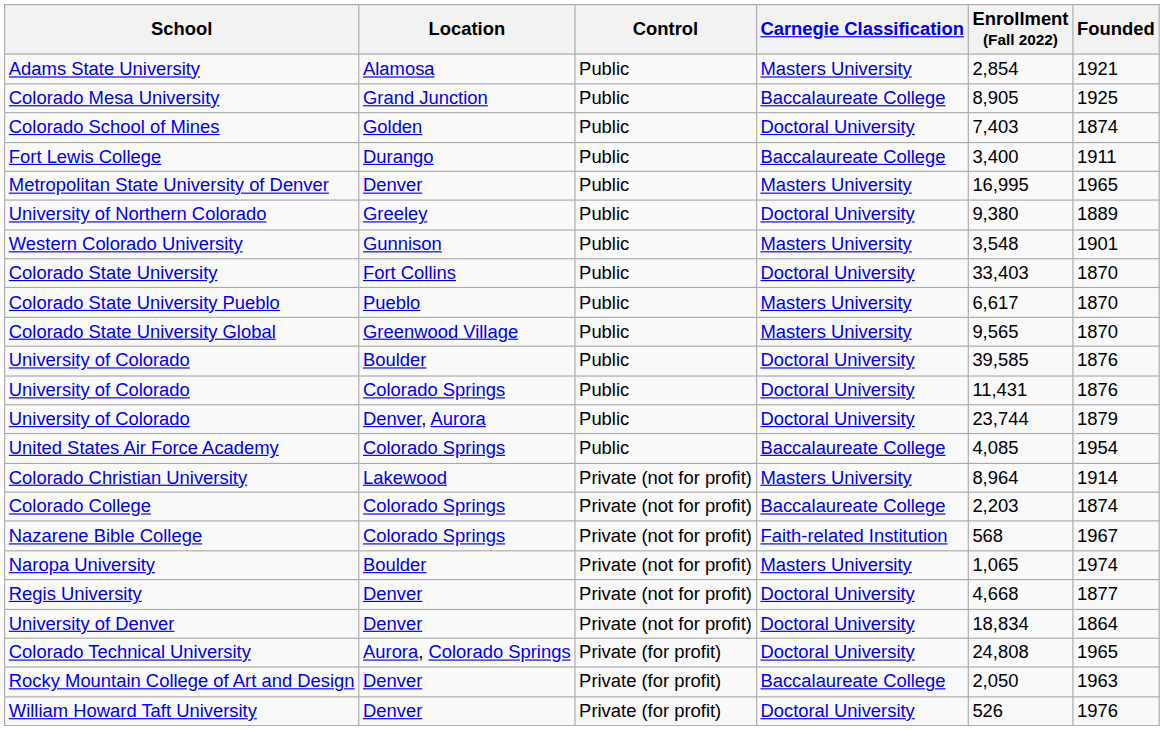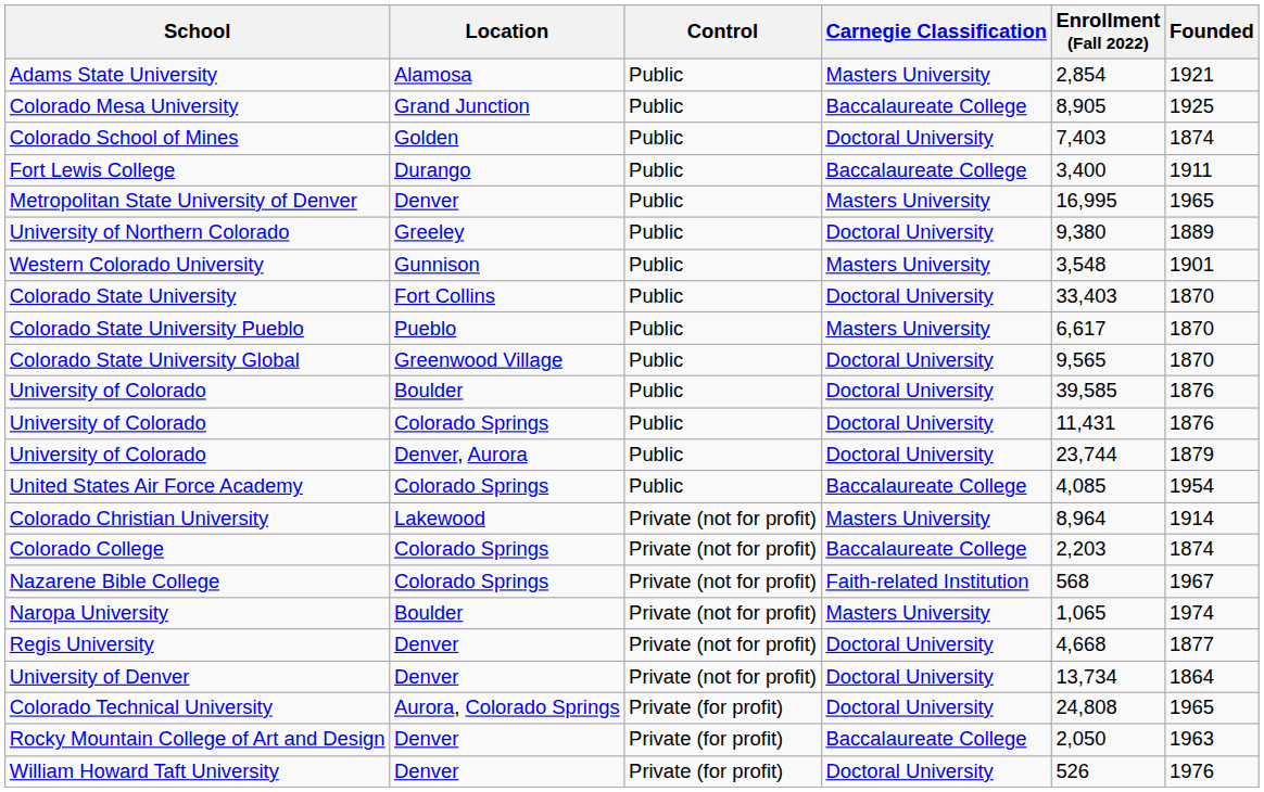Colorado State University Global | Carnegie Classification: Masters University -> Doctoral University
University of Denver | Enrollment (Fall 2022): 18,834 -> 13,734
